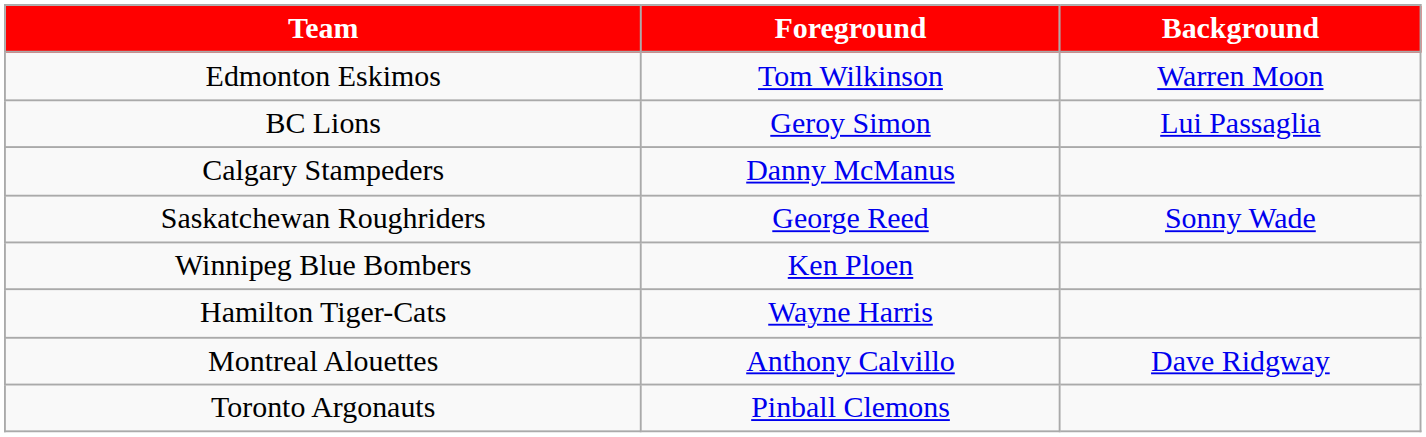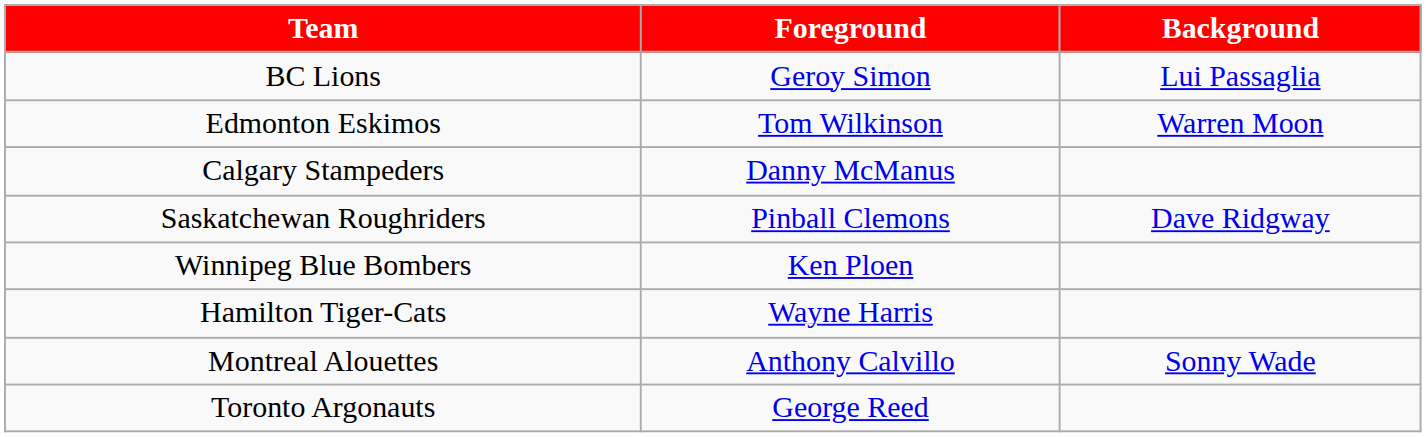rows swapped: BC Lions <-> Edmonton Eskimos
Saskatchewan Roughriders | Foreground: George Reed -> Pinball Clemons
Saskatchewan Roughriders | Background: Sonny Wade -> Dave Ridgway
Montreal Alouettes | Background: Dave Ridgway -> Sonny Wade
Toronto Argonauts | Foreground: Pinball Clemons -> George Reed
